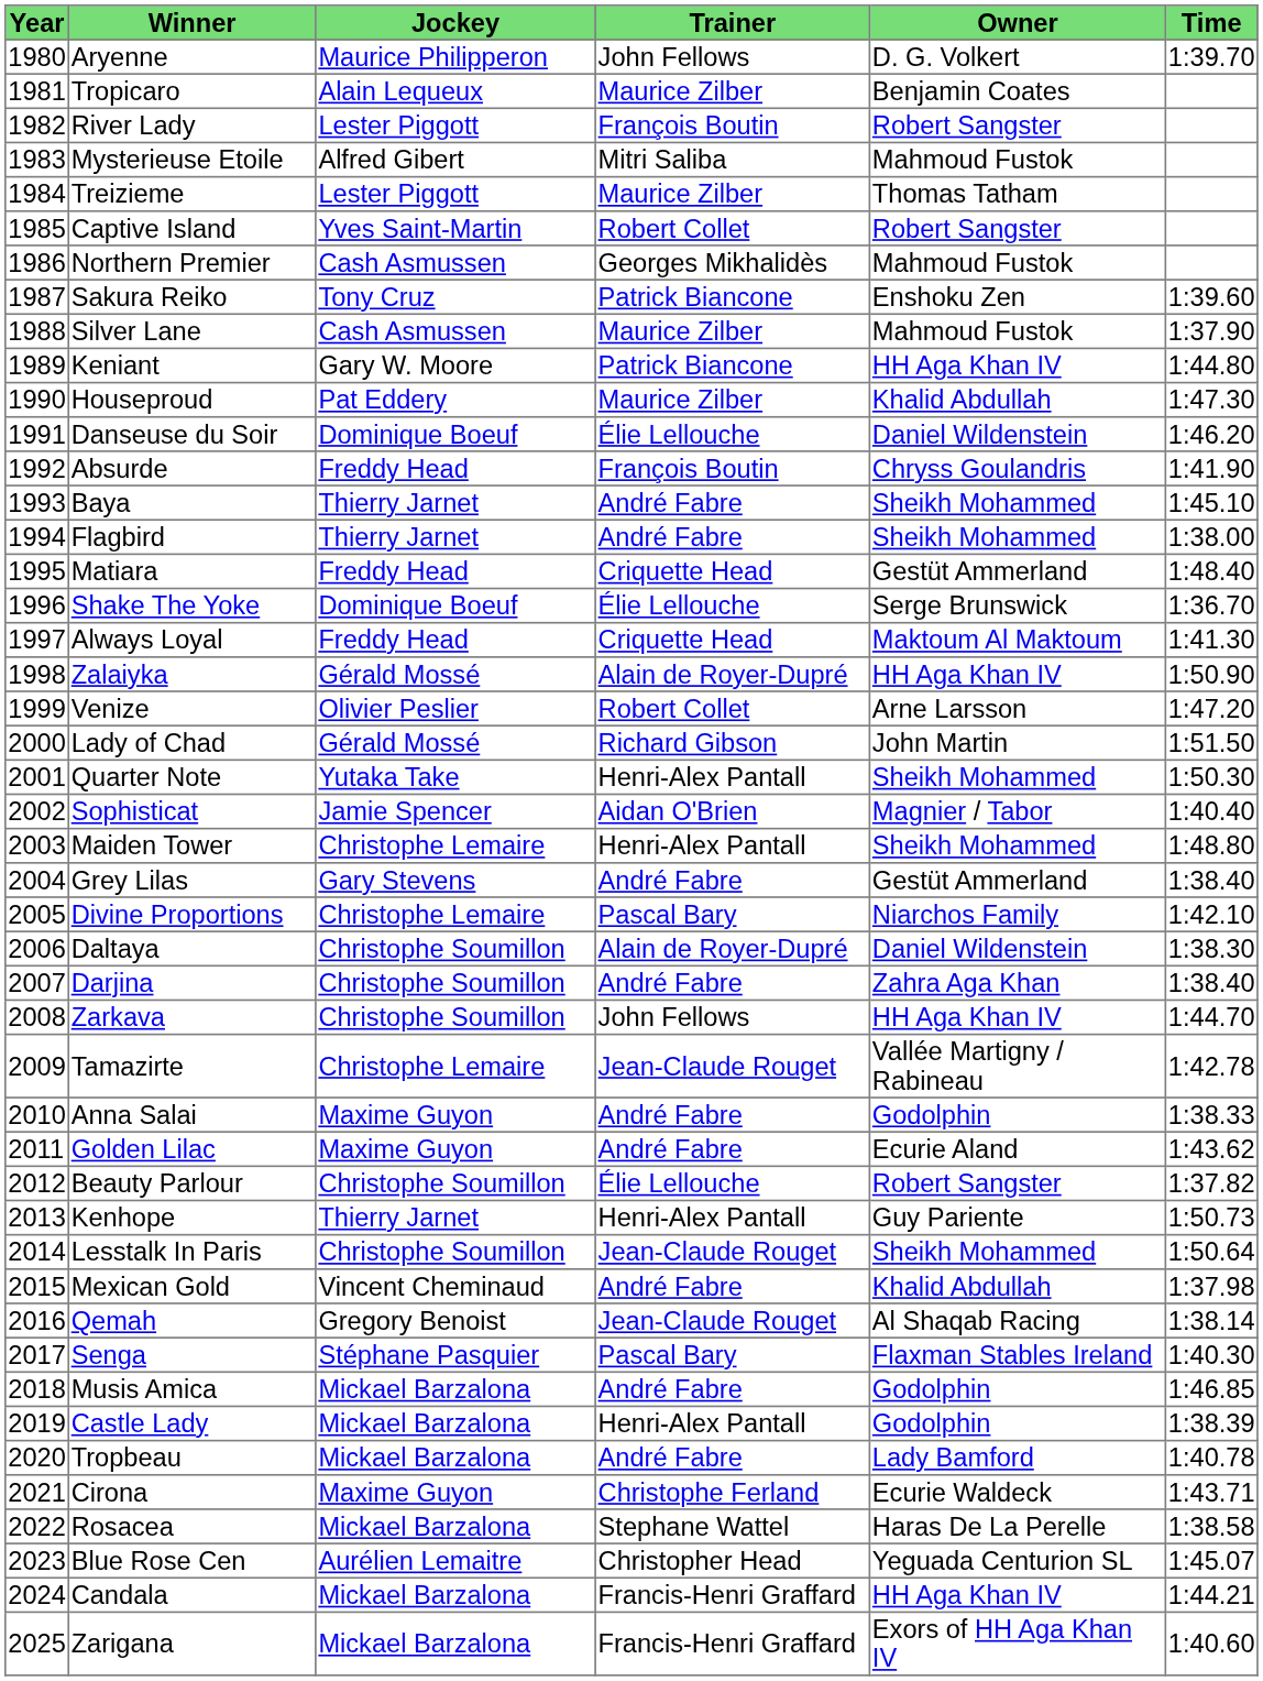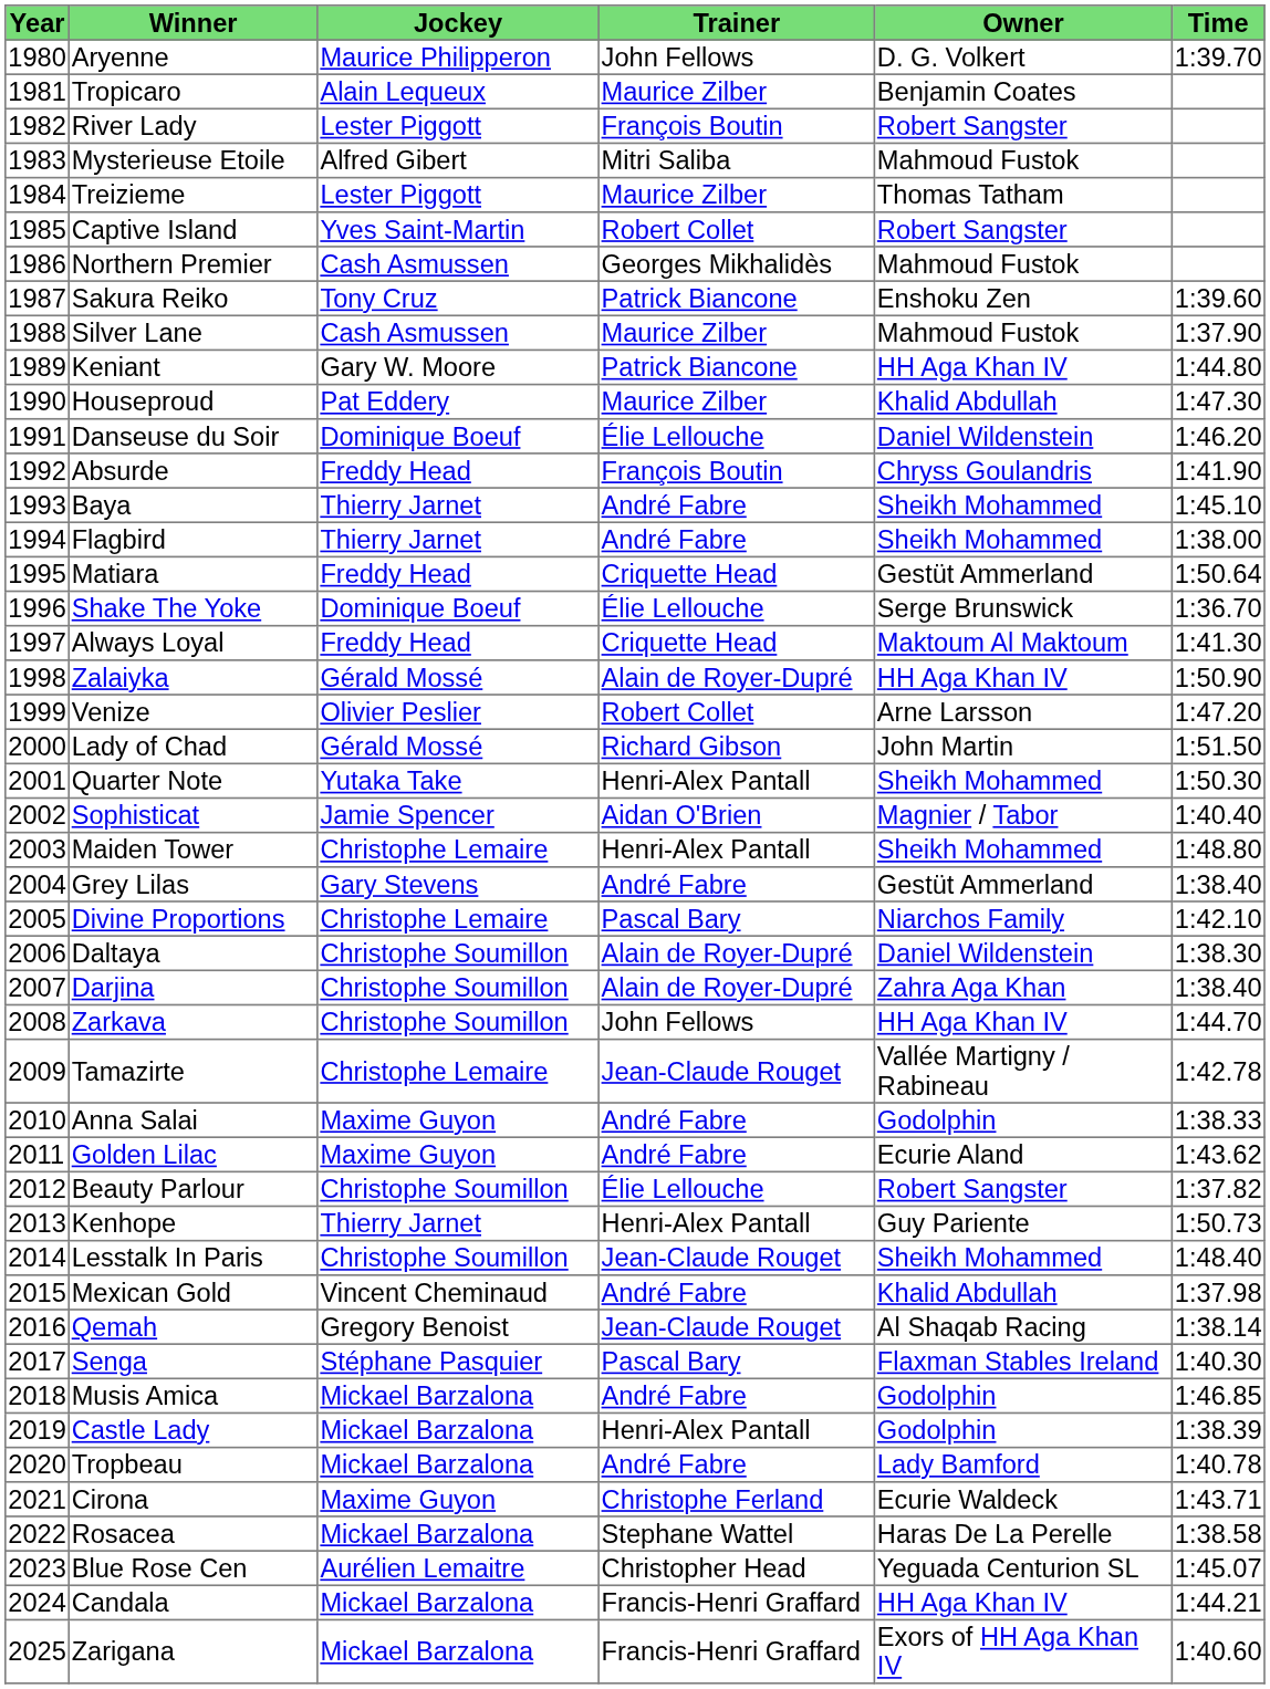Matiara | Time: 1:48.40 -> 1:50.64
Darjina | Trainer: André Fabre -> Alain de Royer-Dupré
Lesstalk In Paris | Time: 1:50.64 -> 1:48.40
